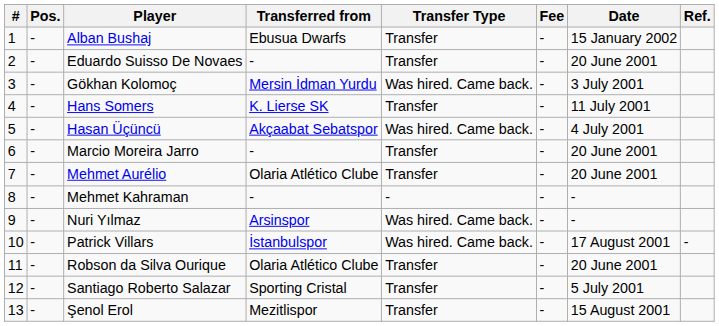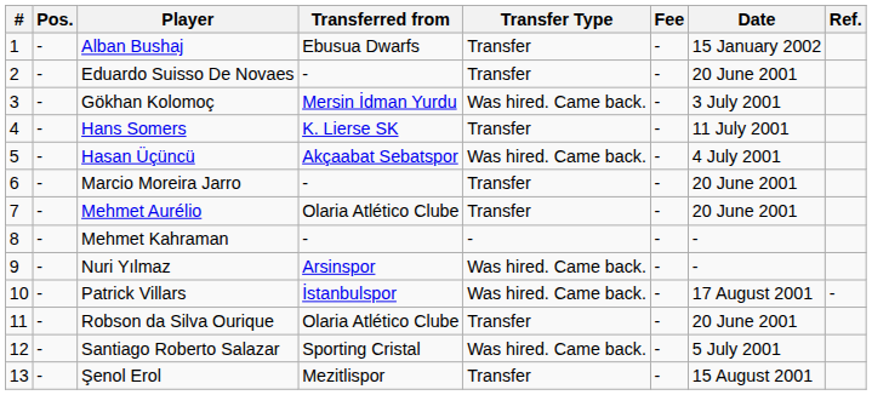Santiago Roberto Salazar | Transfer Type: Transfer -> Was hired. Came back.
